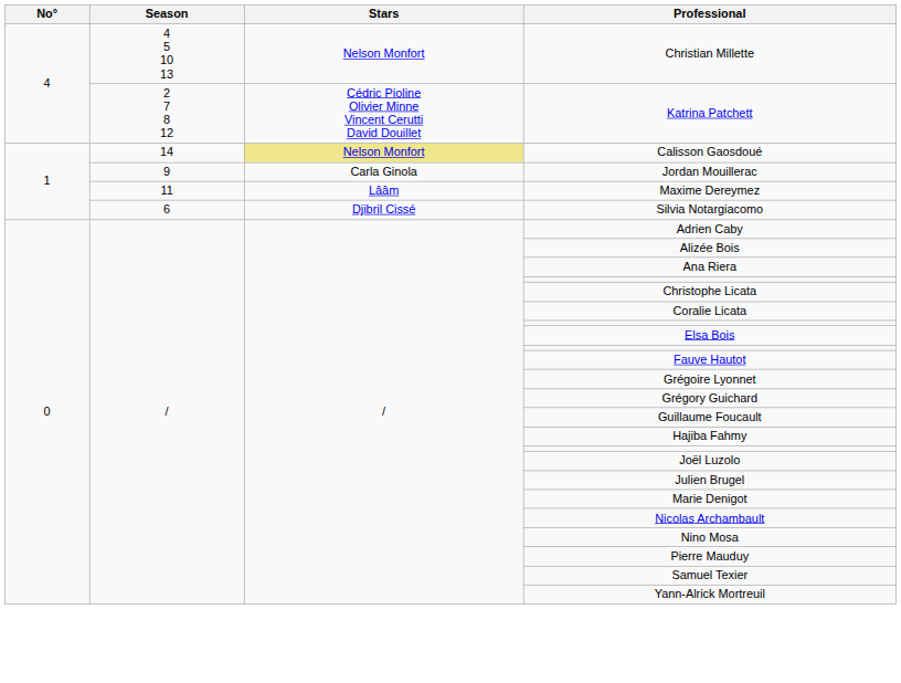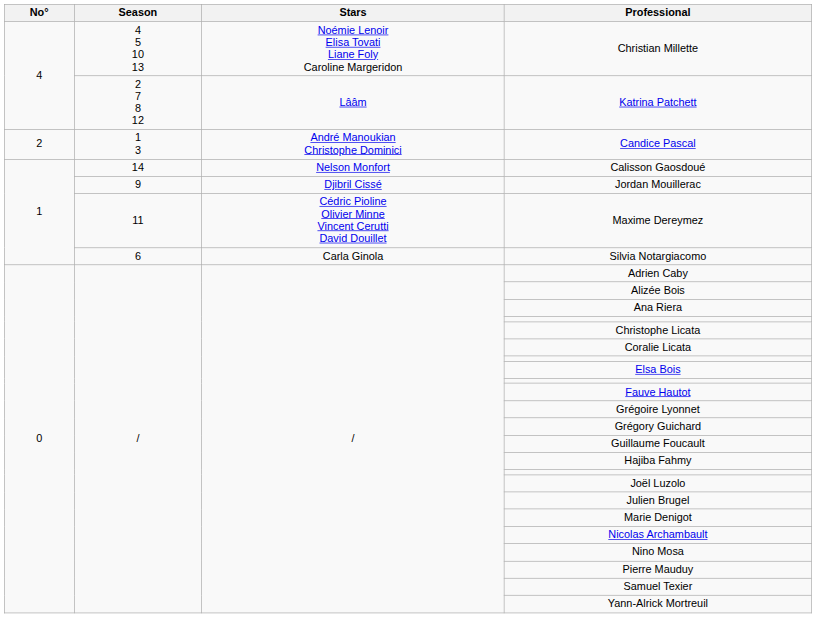Christian Millette | Stars: Nelson Monfort -> Noémie Lenoir Elisa Tovati Liane Foly Caroline Margeridon
Katrina Patchett | Stars: Cédric Pioline Olivier Minne Vincent Cerutti David Douillet -> Lââm
+ row: 2 | 1 3 | André Manoukian Christophe Dominici | Candice Pascal
Calisson Gaosdoué | Stars: khaki background -> no background
Jordan Mouillerac | Stars: Carla Ginola -> Djibril Cissé
Maxime Dereymez | Stars: Lââm -> Cédric Pioline Olivier Minne Vincent Cerutti David Douillet
Silvia Notargiacomo | Stars: Djibril Cissé -> Carla Ginola
